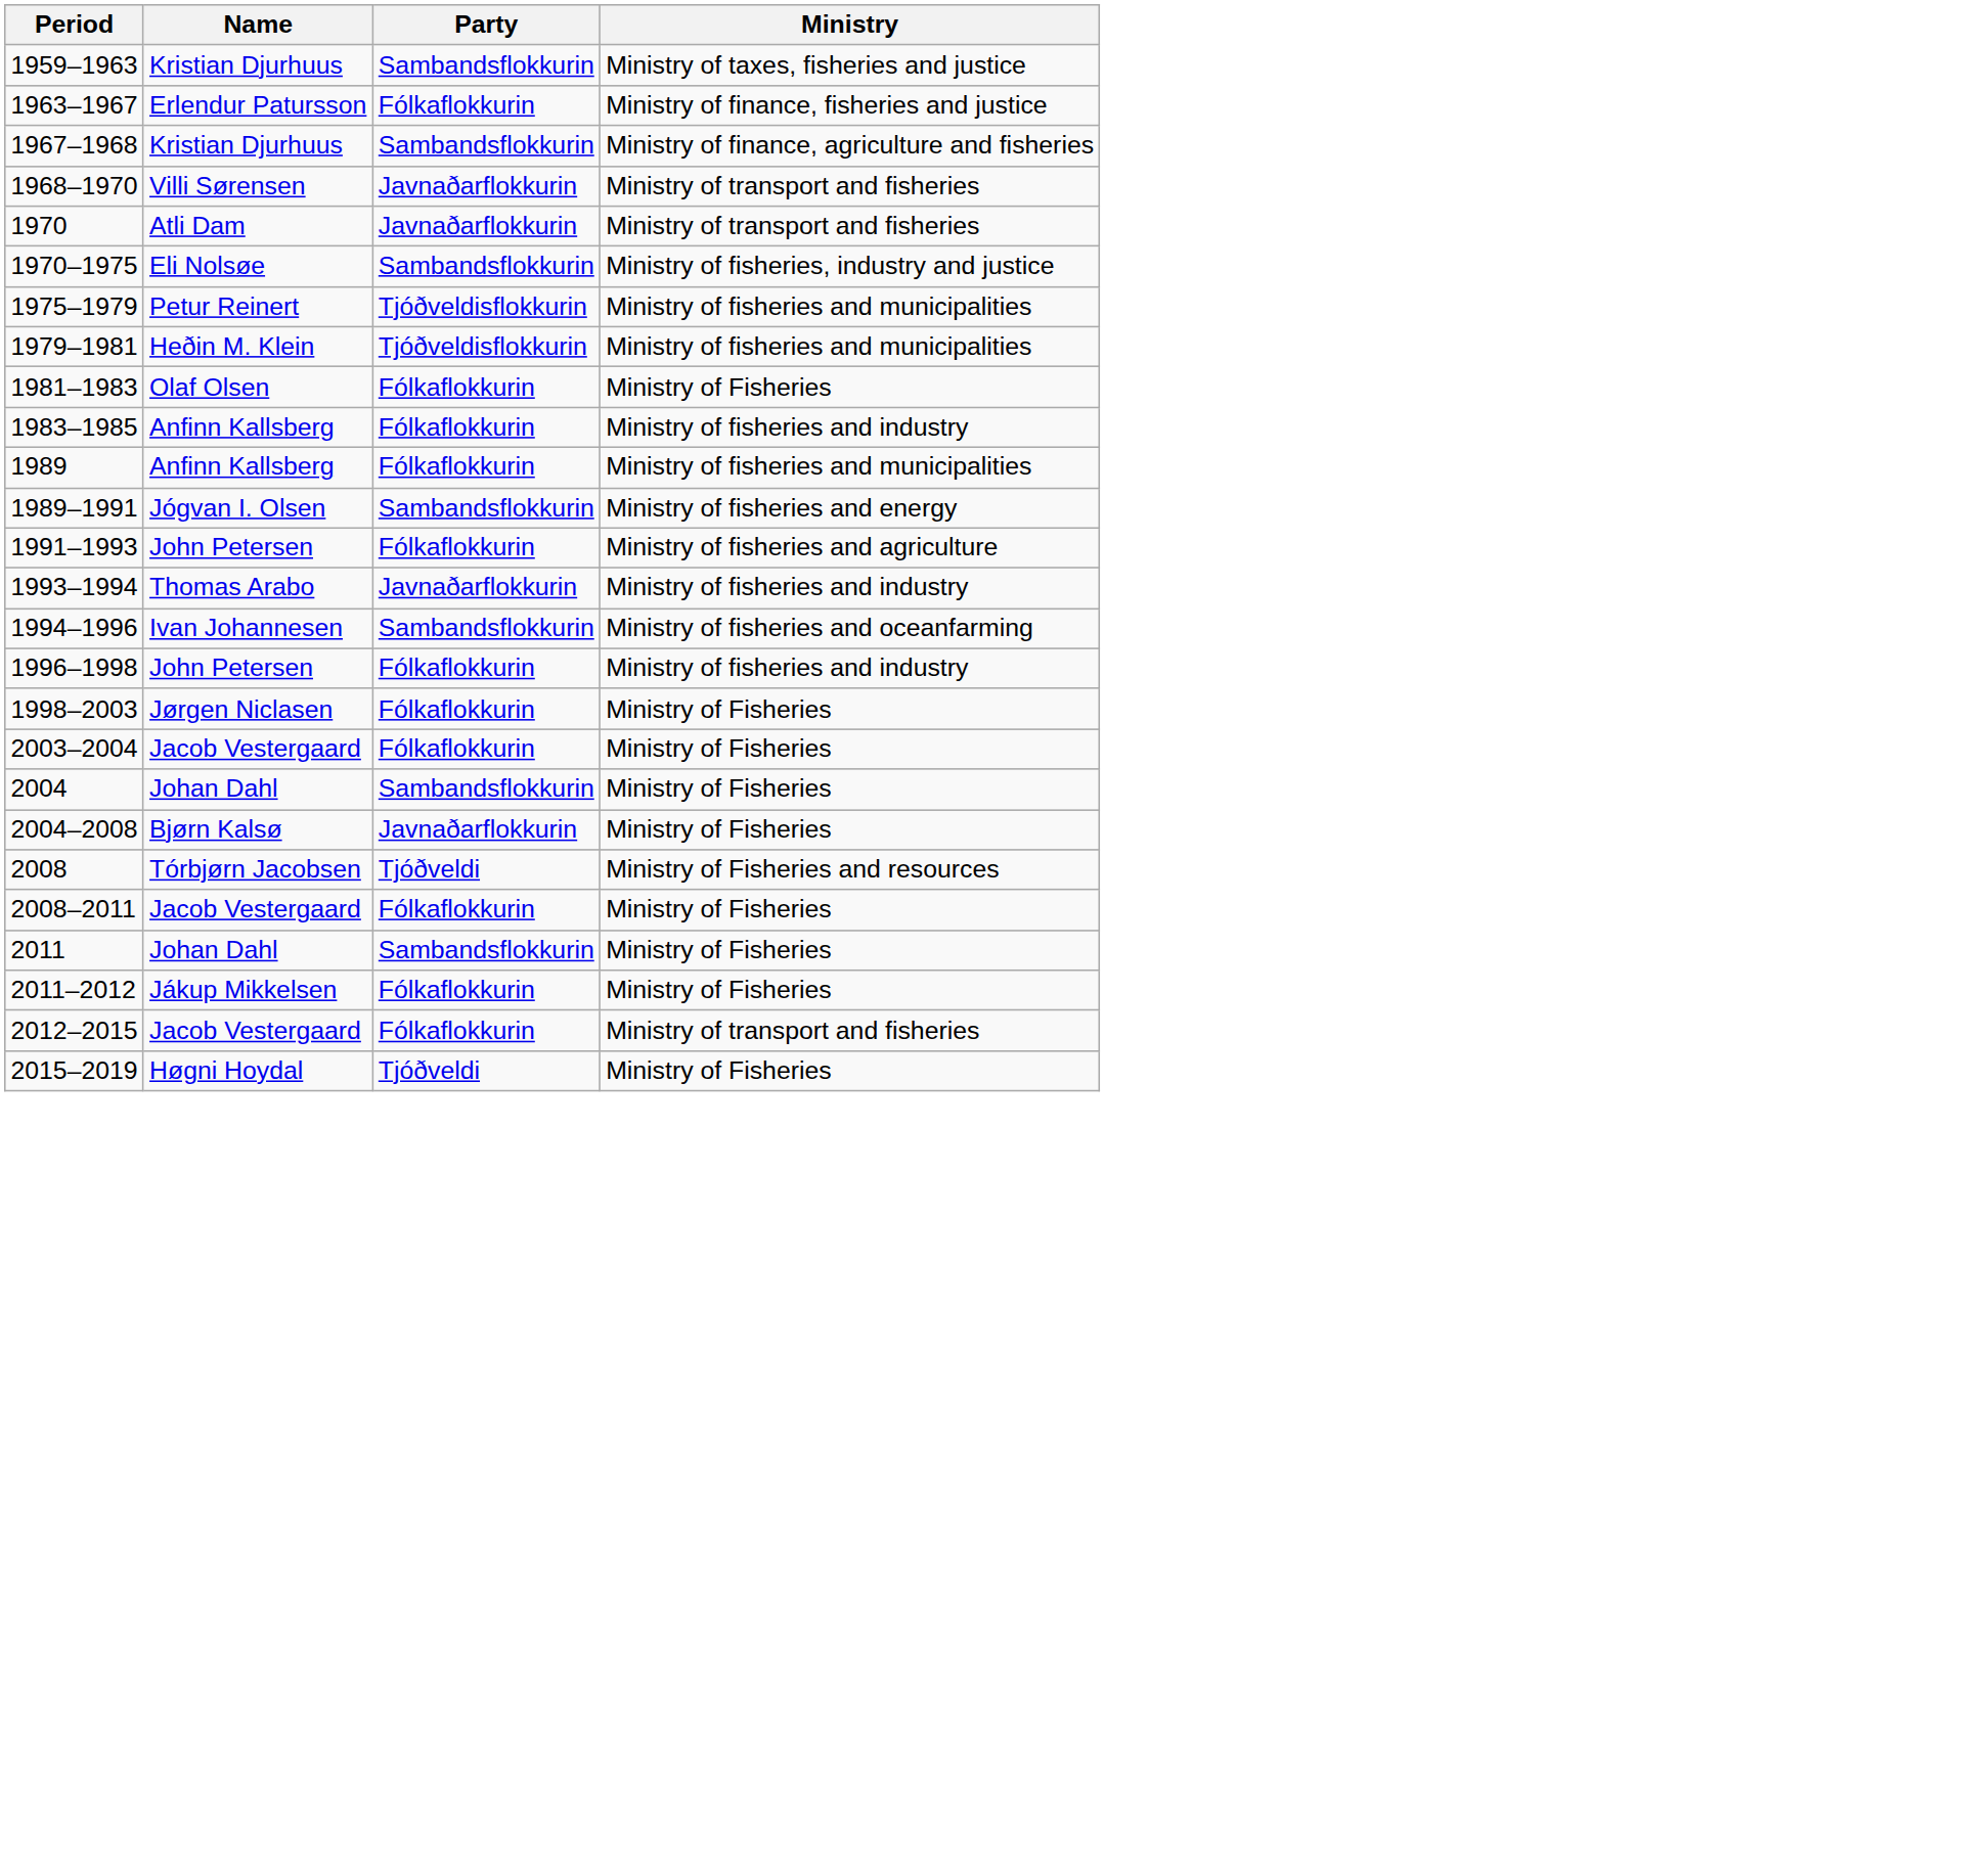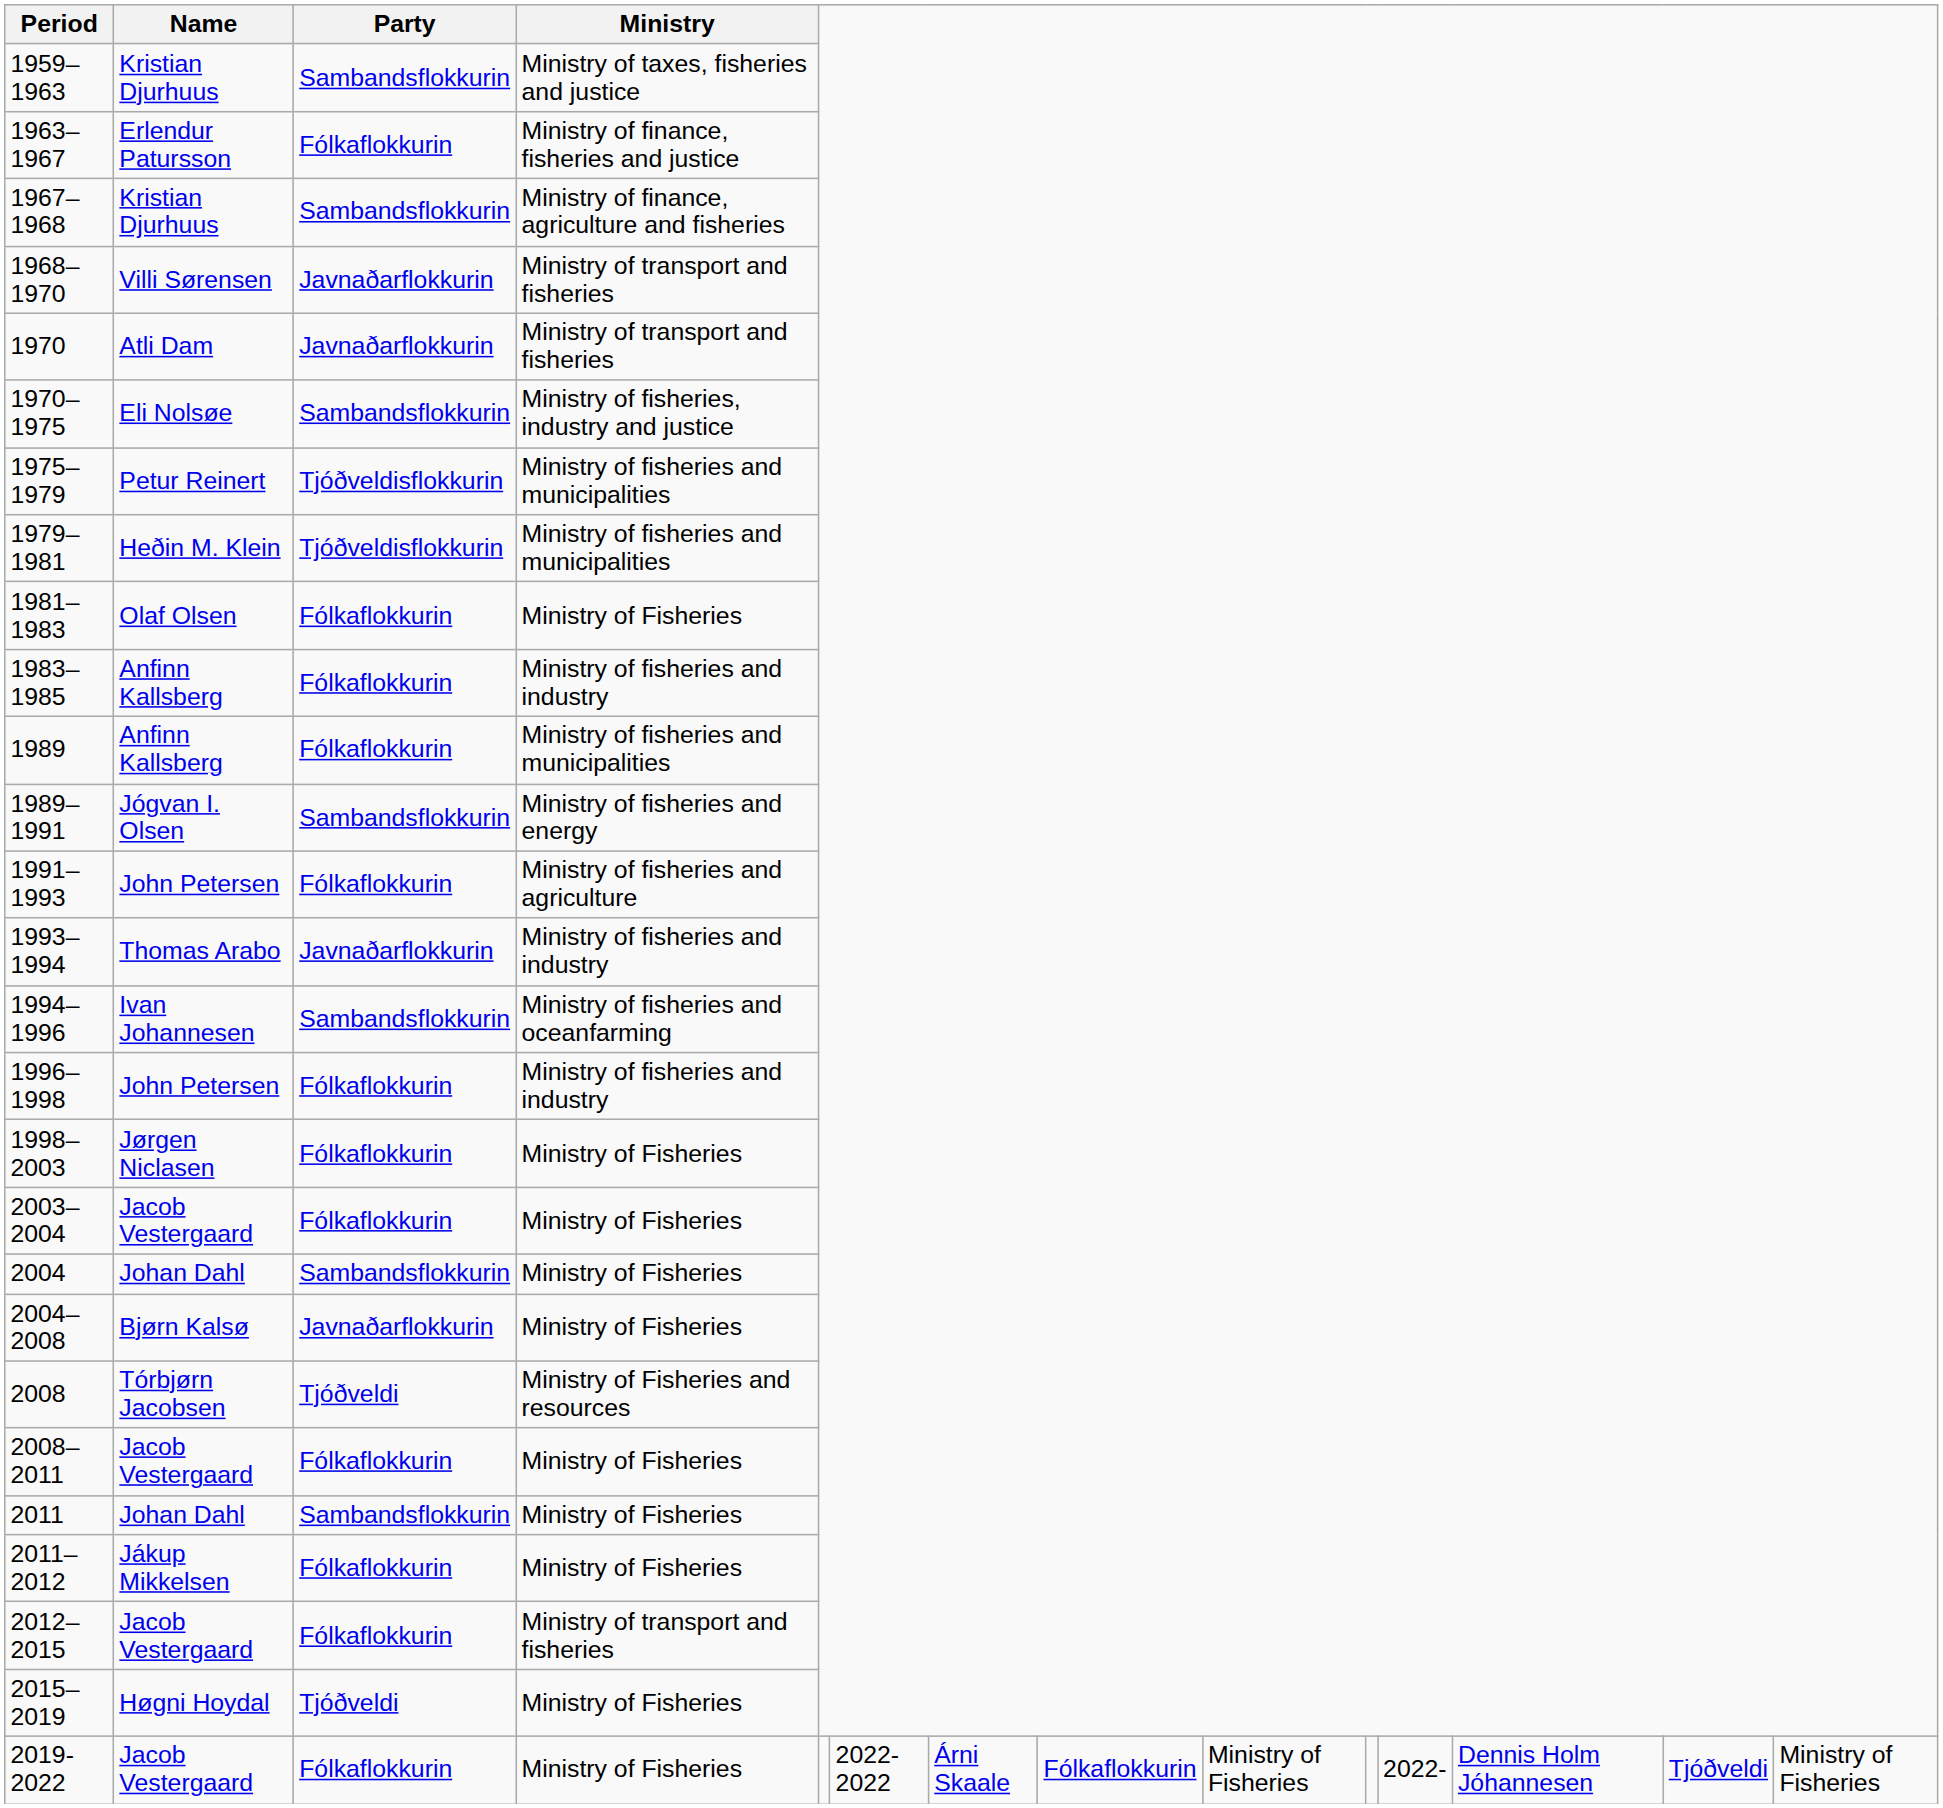+ row: 2019-2022 | Jacob Vestergaard | Fólkaflokkurin | Ministry of Fisheries | 2022-2022 | Árni Skaale | Fólkaflokkurin | Ministry of Fisheries | 2022- | Dennis Holm Jóhannesen | Tjóðveldi | Ministry of Fisheries
